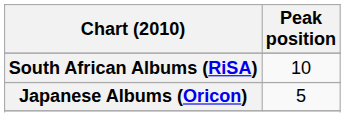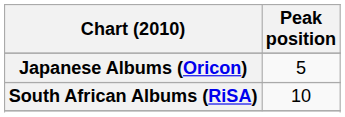rows swapped: Japanese Albums (Oricon) <-> South African Albums (RiSA)
